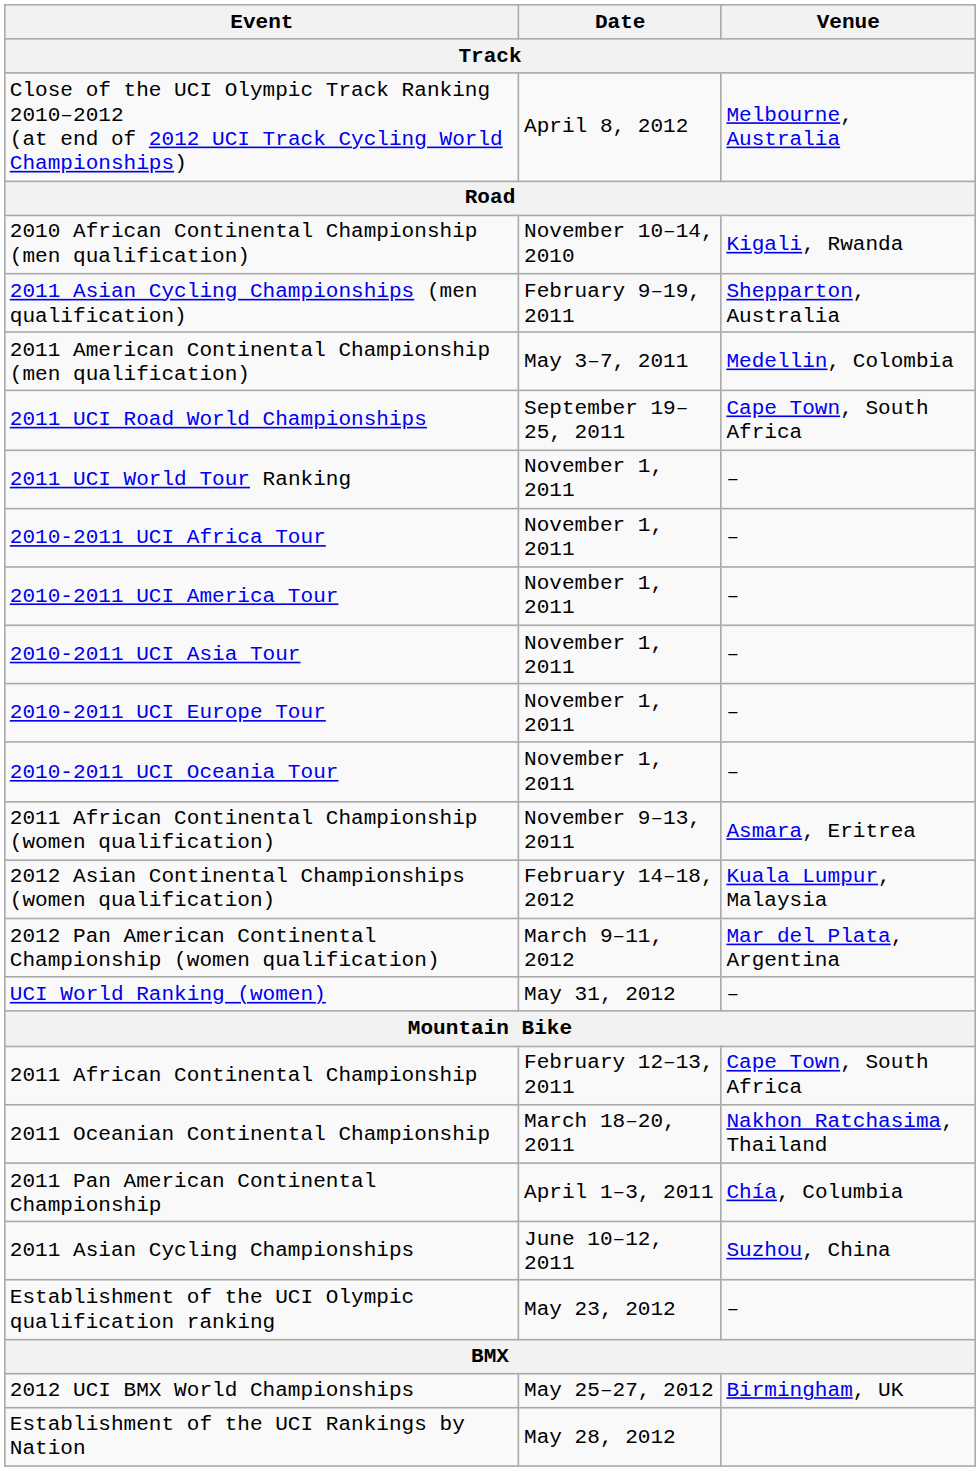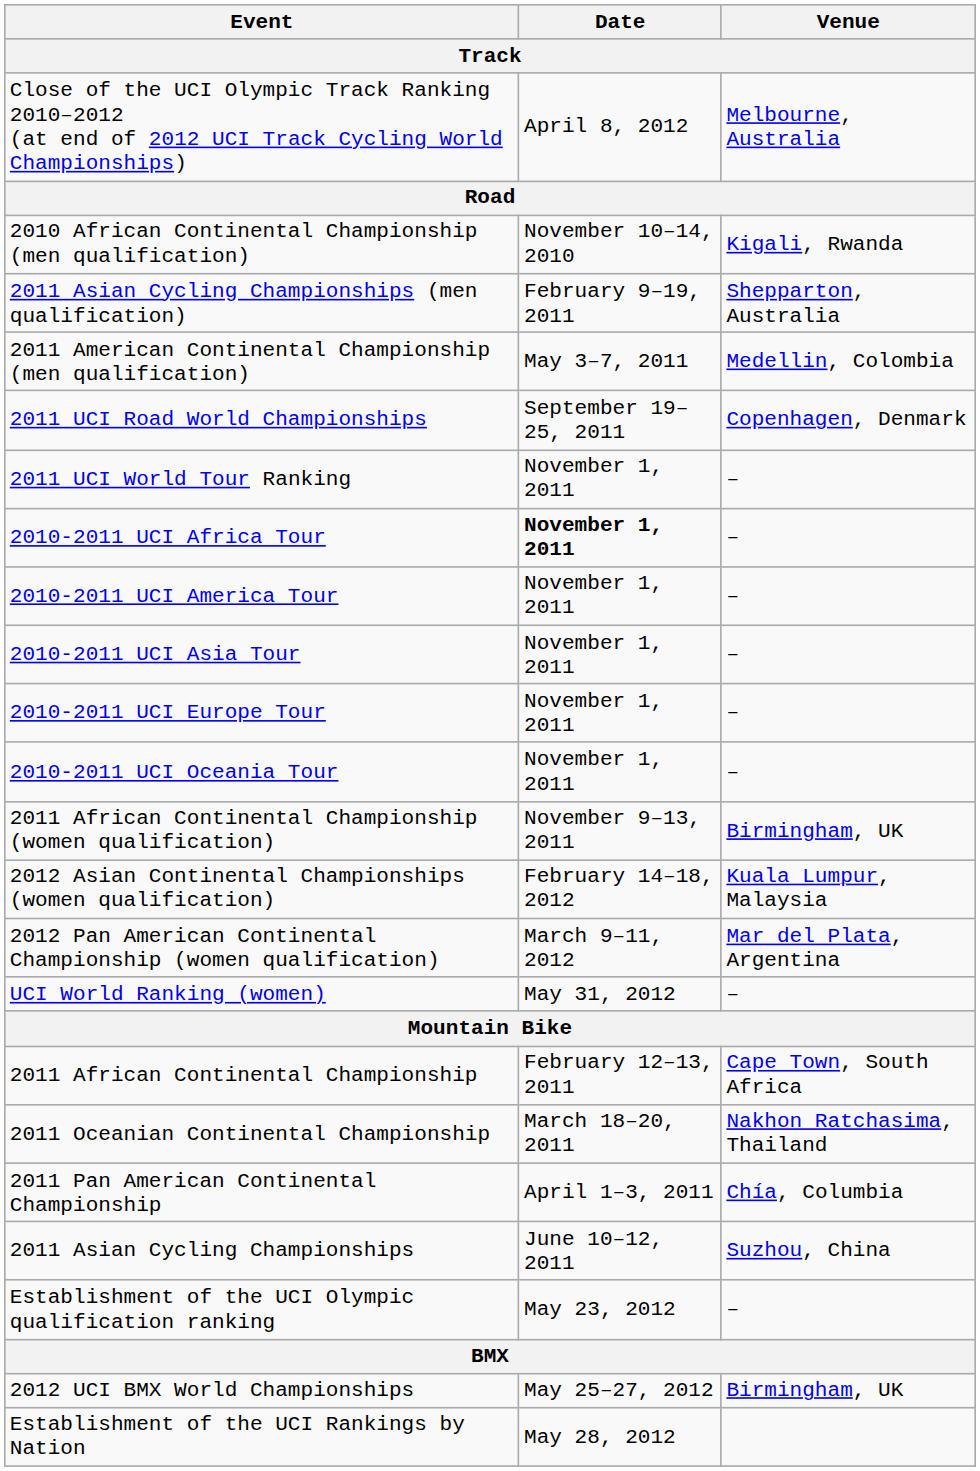2011 UCI Road World Championships | Venue: Cape Town, South Africa -> Copenhagen, Denmark
2010-2011 UCI Africa Tour | Date: normal -> bold
2011 African Continental Championship (women qualification) | Venue: Asmara, Eritrea -> Birmingham, UK
